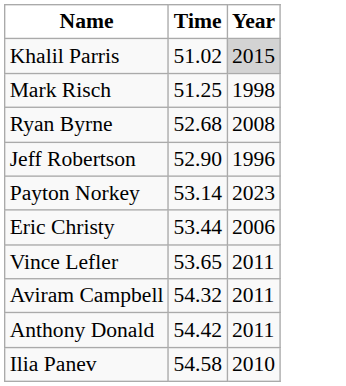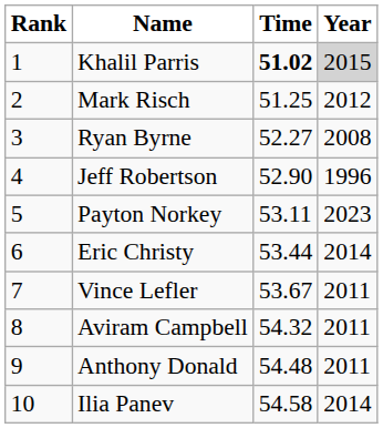+ column: Rank | 1 | 2 | 3 | 4 | 5 | 6 | 7 | 8 | 9 | 10
Khalil Parris | Time: normal -> bold
Mark Risch | Year: 1998 -> 2012
Ryan Byrne | Time: 52.68 -> 52.27
Payton Norkey | Time: 53.14 -> 53.11
Eric Christy | Year: 2006 -> 2014
Vince Lefler | Time: 53.65 -> 53.67
Anthony Donald | Time: 54.42 -> 54.48
Ilia Panev | Year: 2010 -> 2014
